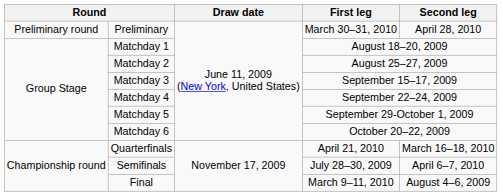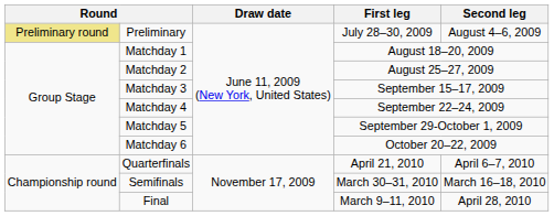Preliminary | column 1: no background -> khaki background
Preliminary | First leg: March 30–31, 2010 -> July 28–30, 2009
Preliminary | Second leg: April 28, 2010 -> August 4–6, 2009
Quarterfinals | Second leg: March 16–18, 2010 -> April 6–7, 2010
Semifinals | First leg: July 28–30, 2009 -> March 30–31, 2010
Semifinals | Second leg: April 6–7, 2010 -> March 16–18, 2010
Final | Second leg: August 4–6, 2009 -> April 28, 2010
